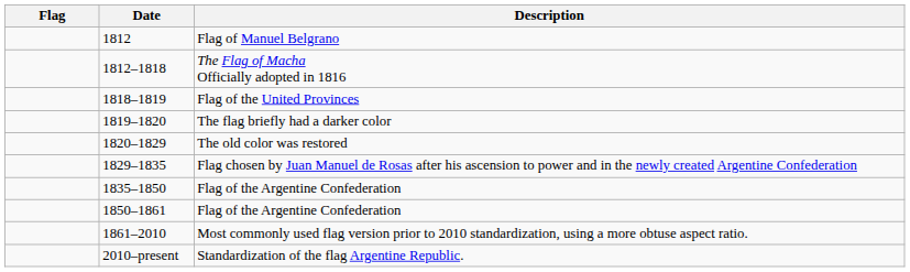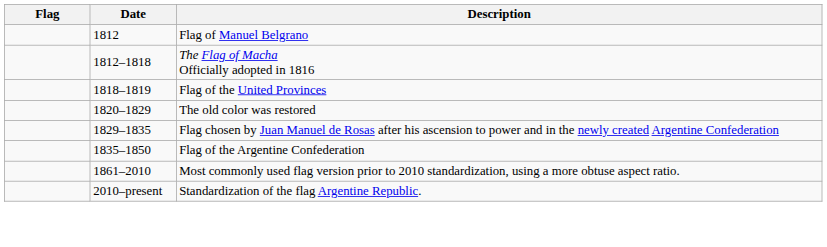- row: 1819–1820 | The flag briefly had a darker color
- row: 1850–1861 | Flag of the Argentine Confederation
